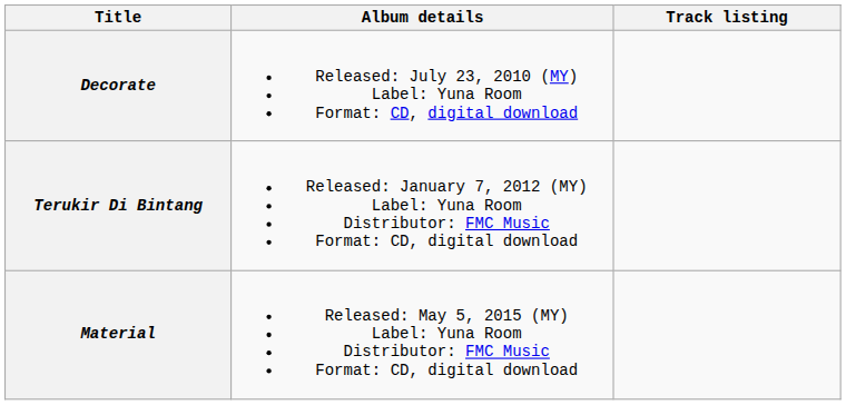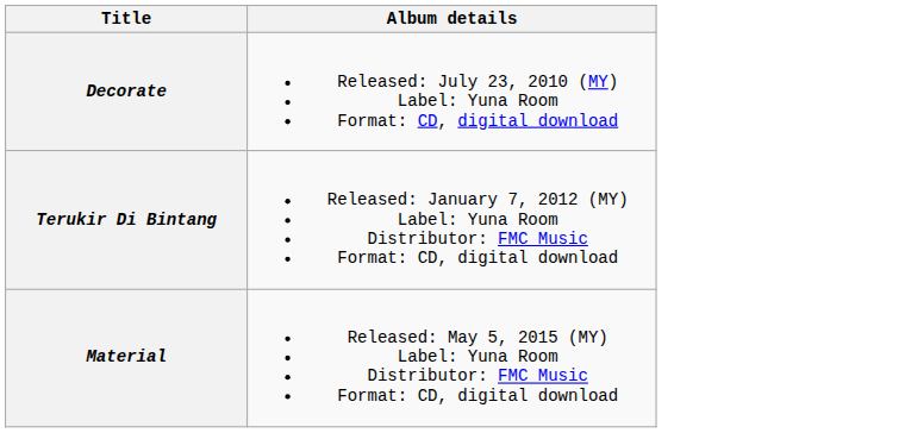- column: Track listing
